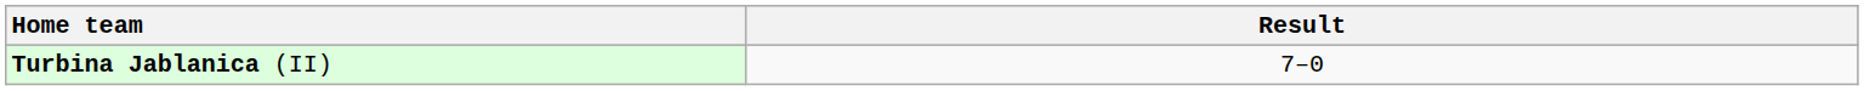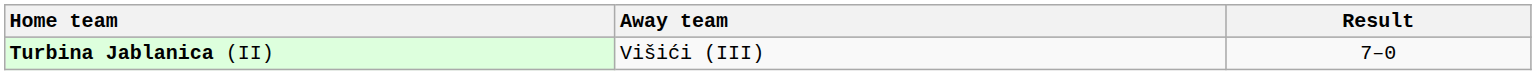+ column: Away team | Višići (III)
